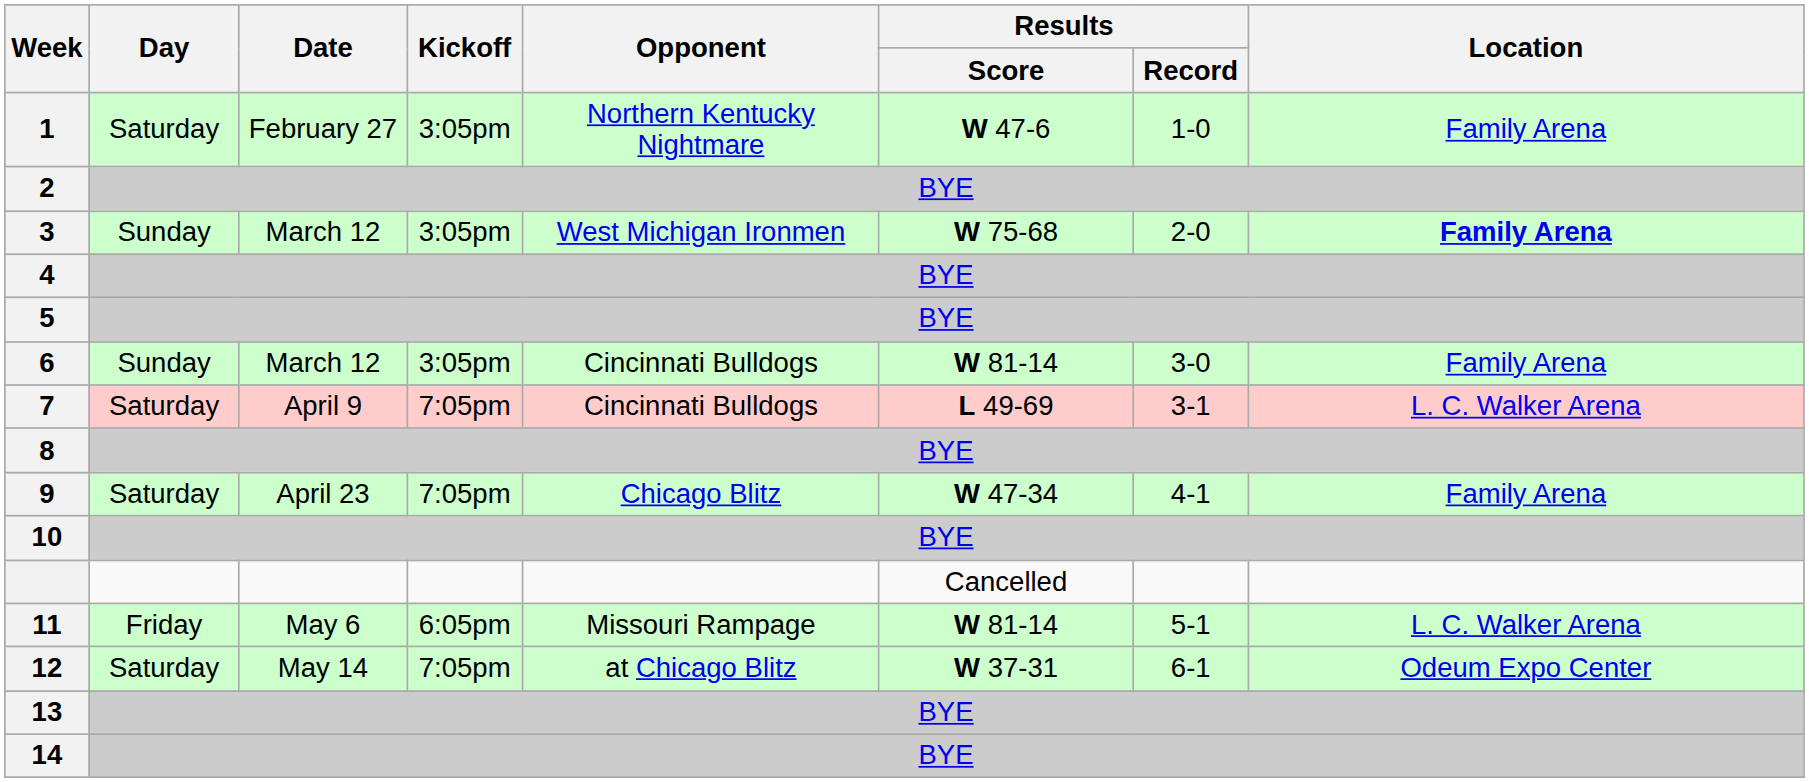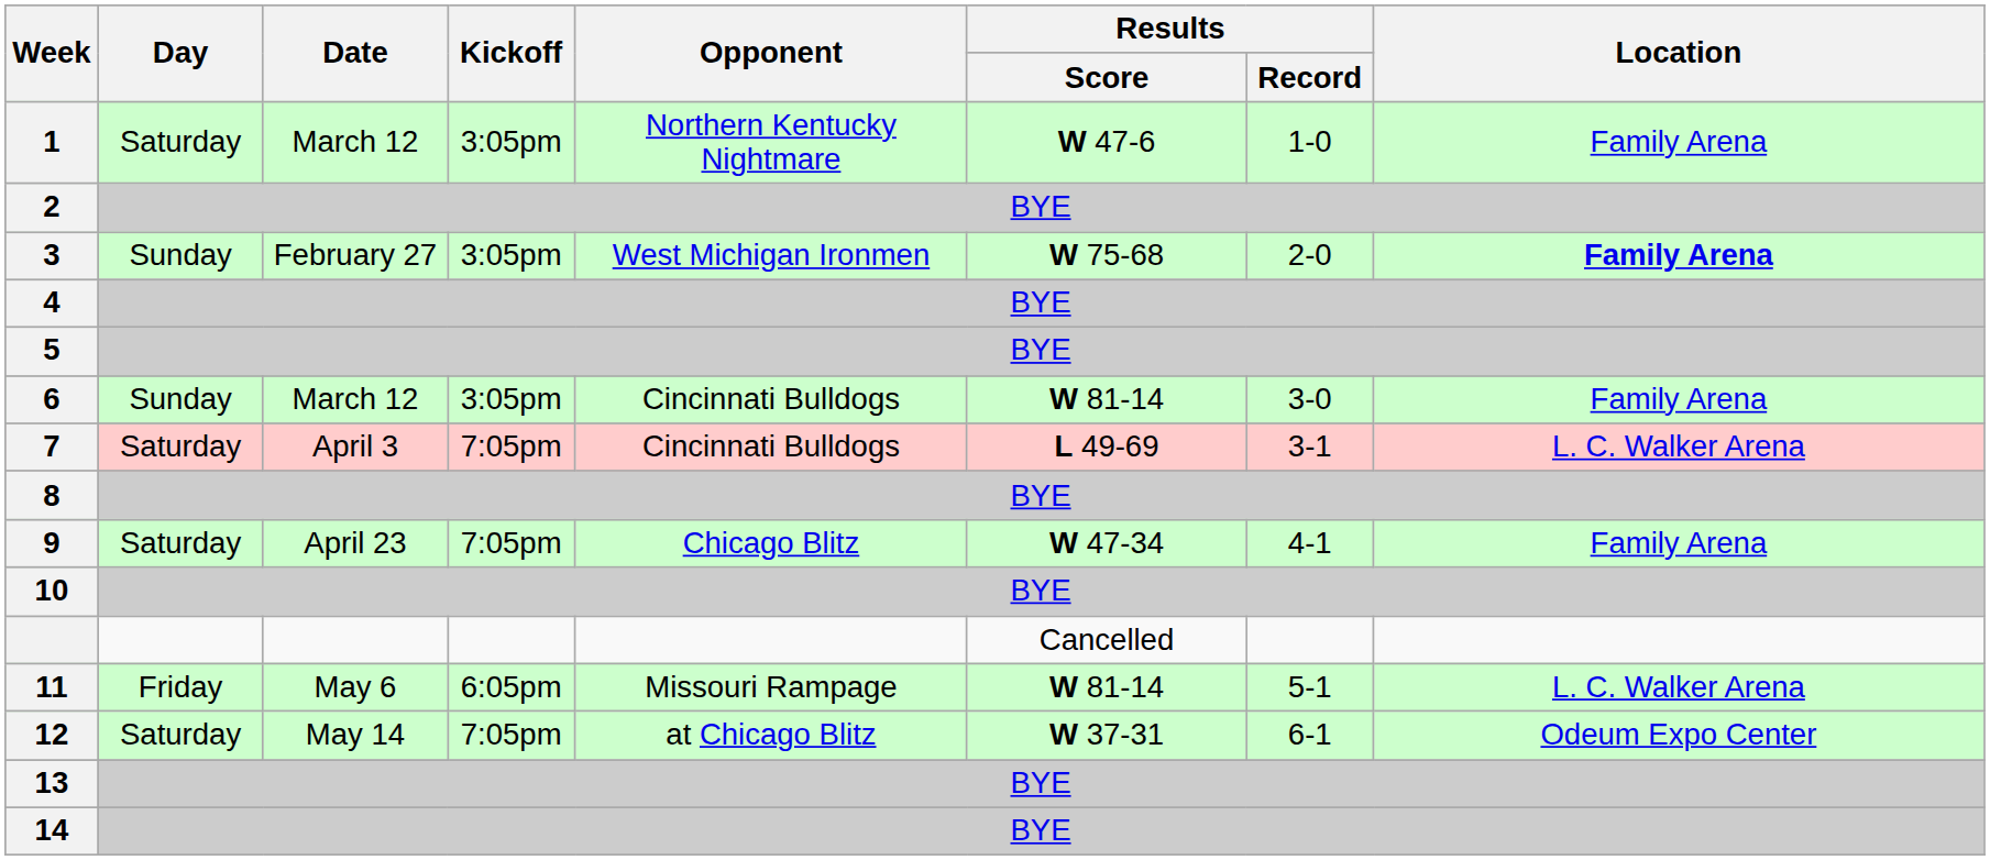1 | Date: February 27 -> March 12
3 | Date: March 12 -> February 27
7 | Date: April 9 -> April 3
